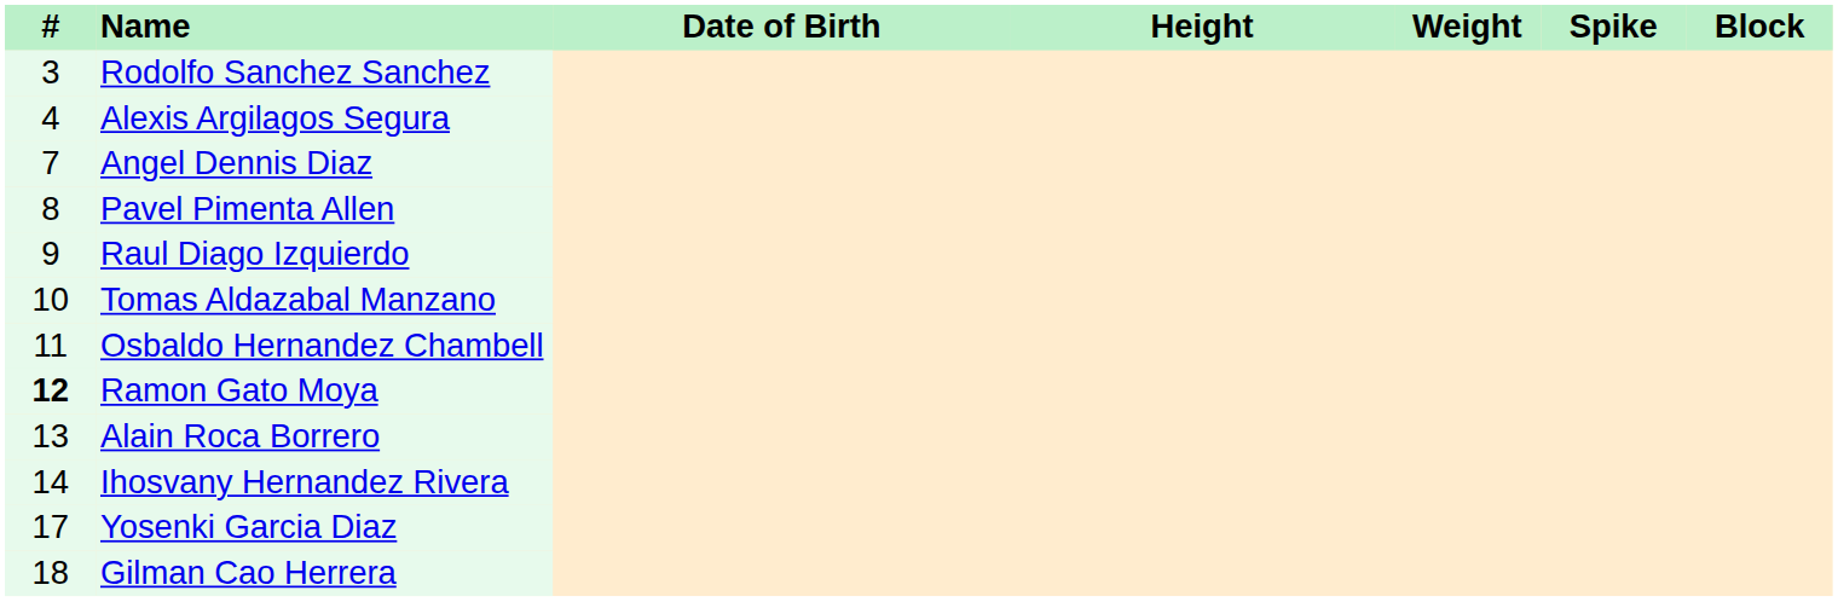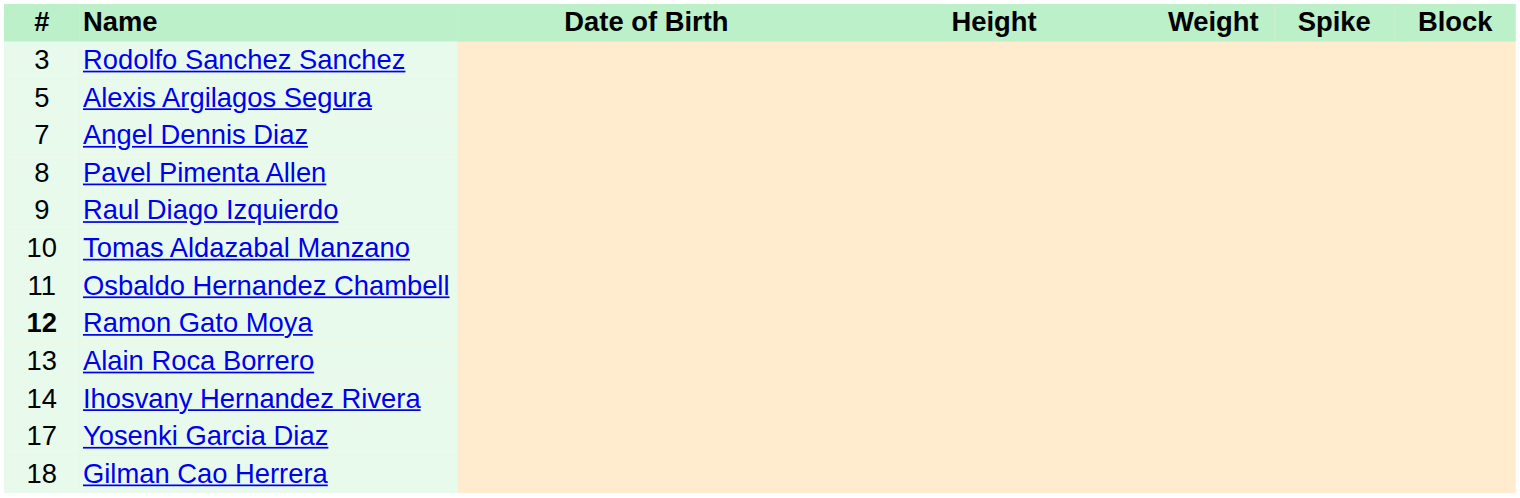Alexis Argilagos Segura | #: 4 -> 5
